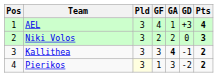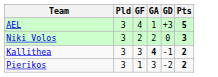- column: Pos | 1 | 2 | 3 | 4
AEL | Pts: 4 -> 5
Pierikos | Pld: lightyellow background -> no background
